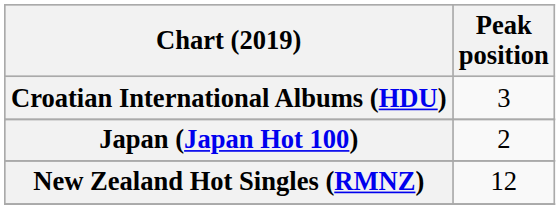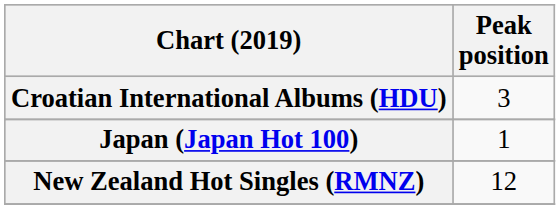Japan (Japan Hot 100) | Peak position: 2 -> 1
